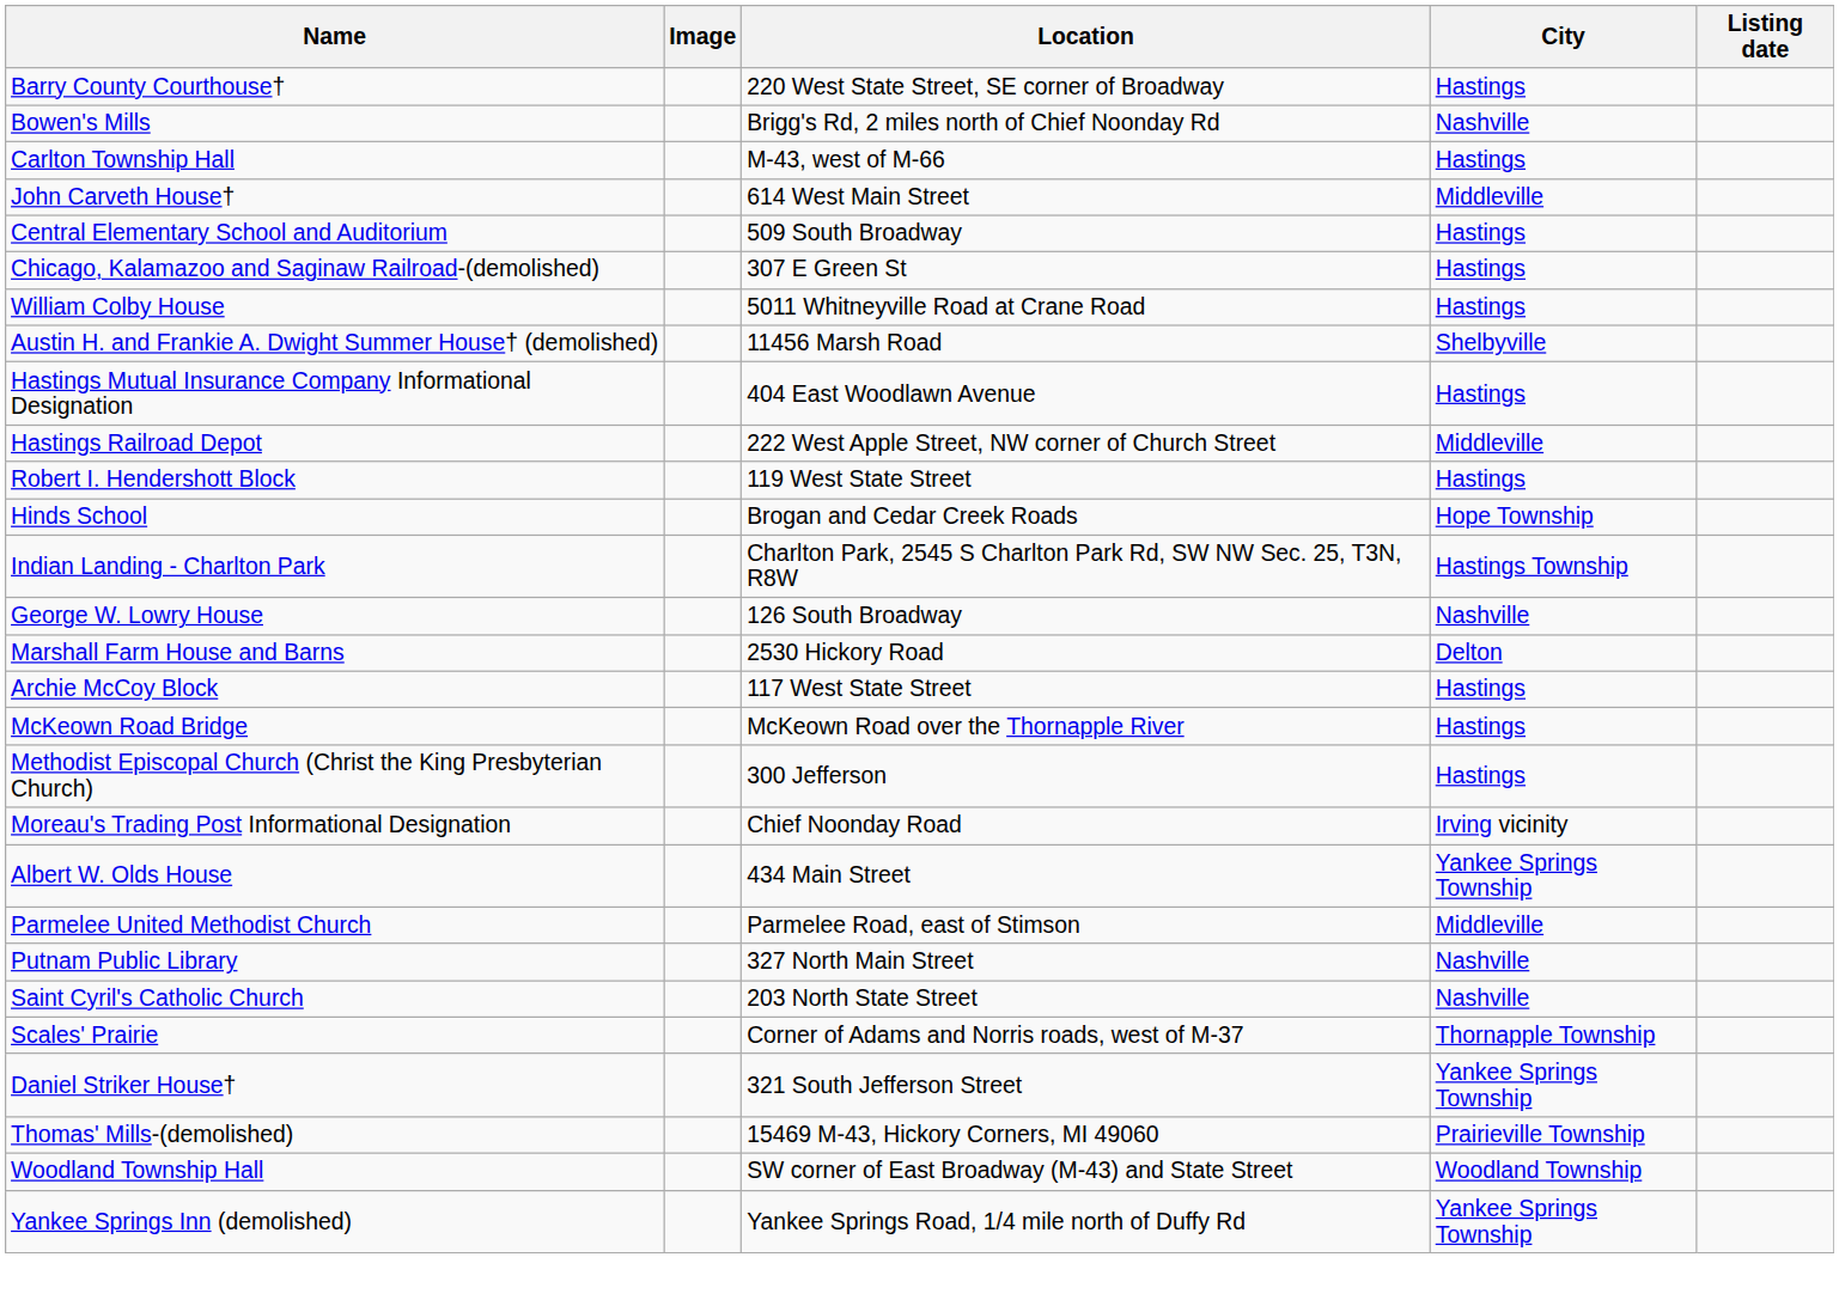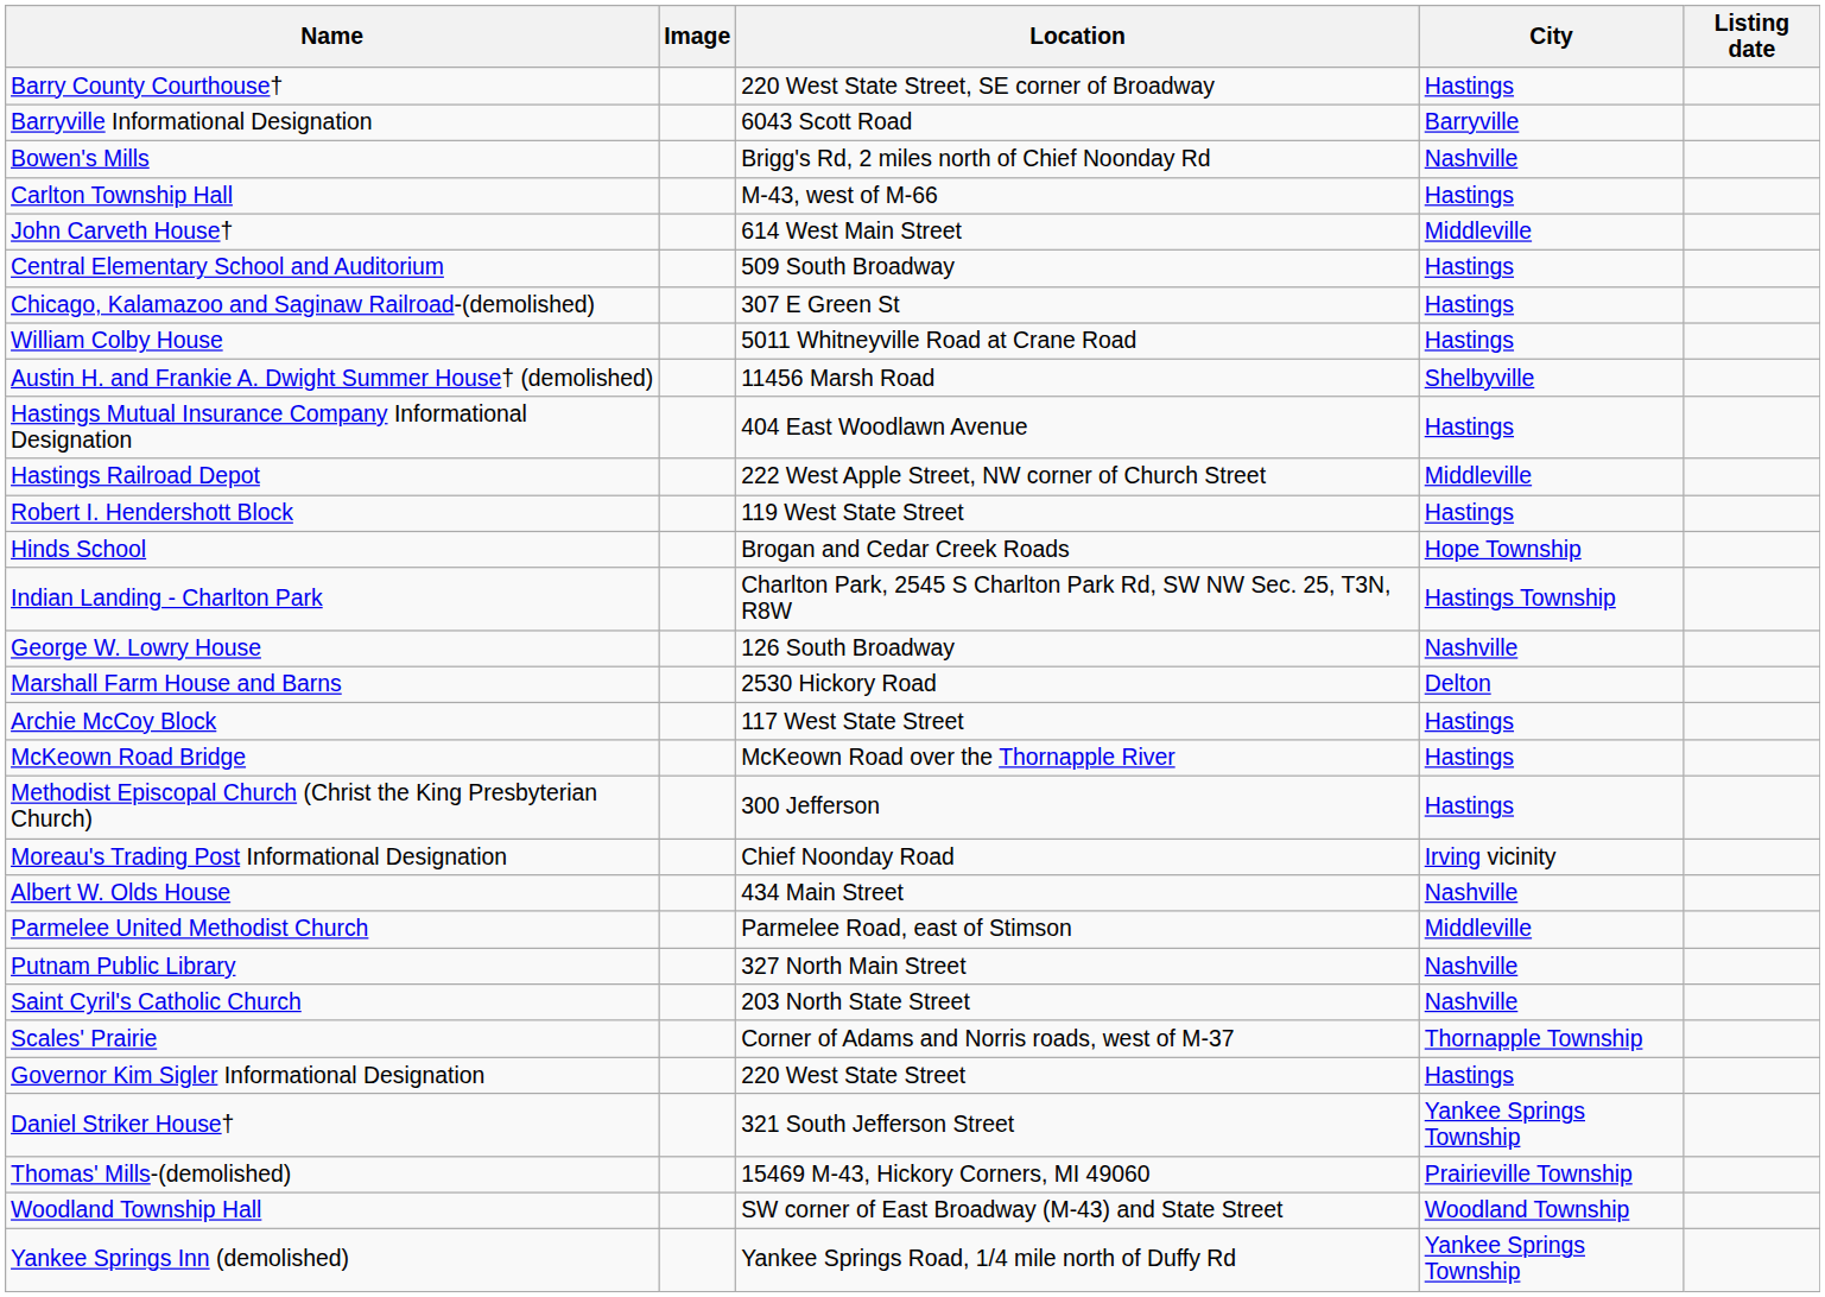+ row: Barryville Informational Designation | 6043 Scott Road | Barryville
Albert W. Olds House | City: Yankee Springs Township -> Nashville
+ row: Governor Kim Sigler Informational Designation | 220 West State Street | Hastings
